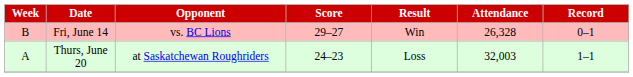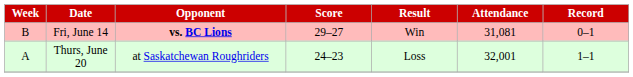Fri, June 14 | Opponent: normal -> bold
Fri, June 14 | Attendance: 26,328 -> 31,081
Thurs, June 20 | Attendance: 32,003 -> 32,001
